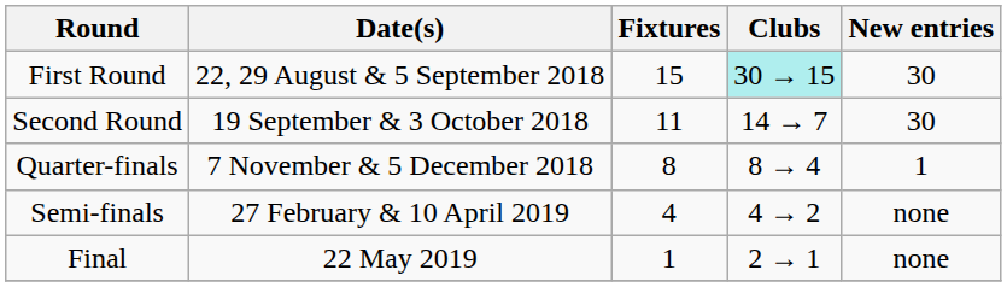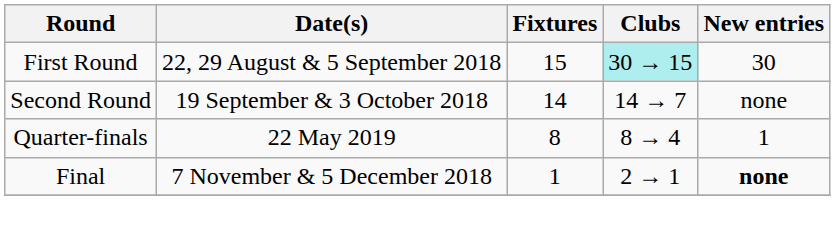Second Round | Fixtures: 11 -> 14
Second Round | New entries: 30 -> none
Quarter-finals | Date(s): 7 November & 5 December 2018 -> 22 May 2019
- row: Semi-finals | 27 February & 10 April 2019 | 4 | 4 → 2 | none
Final | Date(s): 22 May 2019 -> 7 November & 5 December 2018
Final | New entries: normal -> bold
